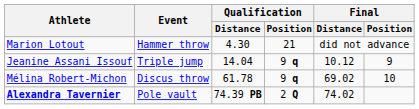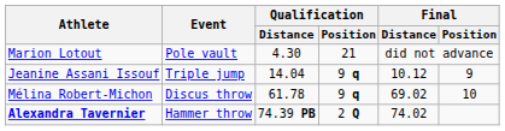Marion Lotout | Event: Hammer throw -> Pole vault
Alexandra Tavernier | Event: Pole vault -> Hammer throw
